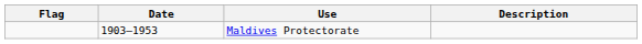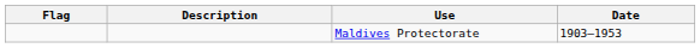columns swapped: Date <-> Description
